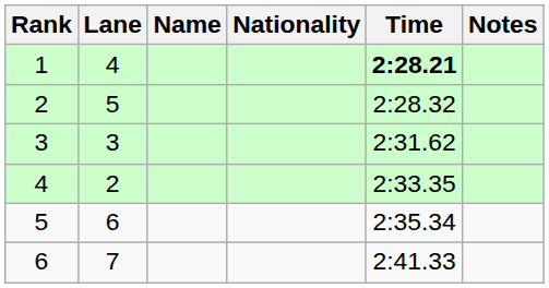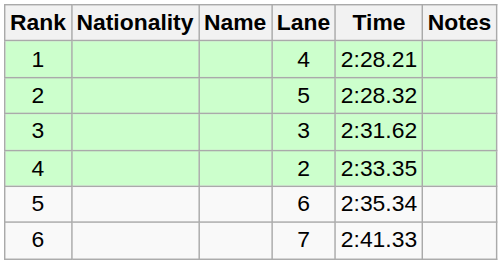columns swapped: Lane <-> Nationality
1 | Time: bold -> normal
